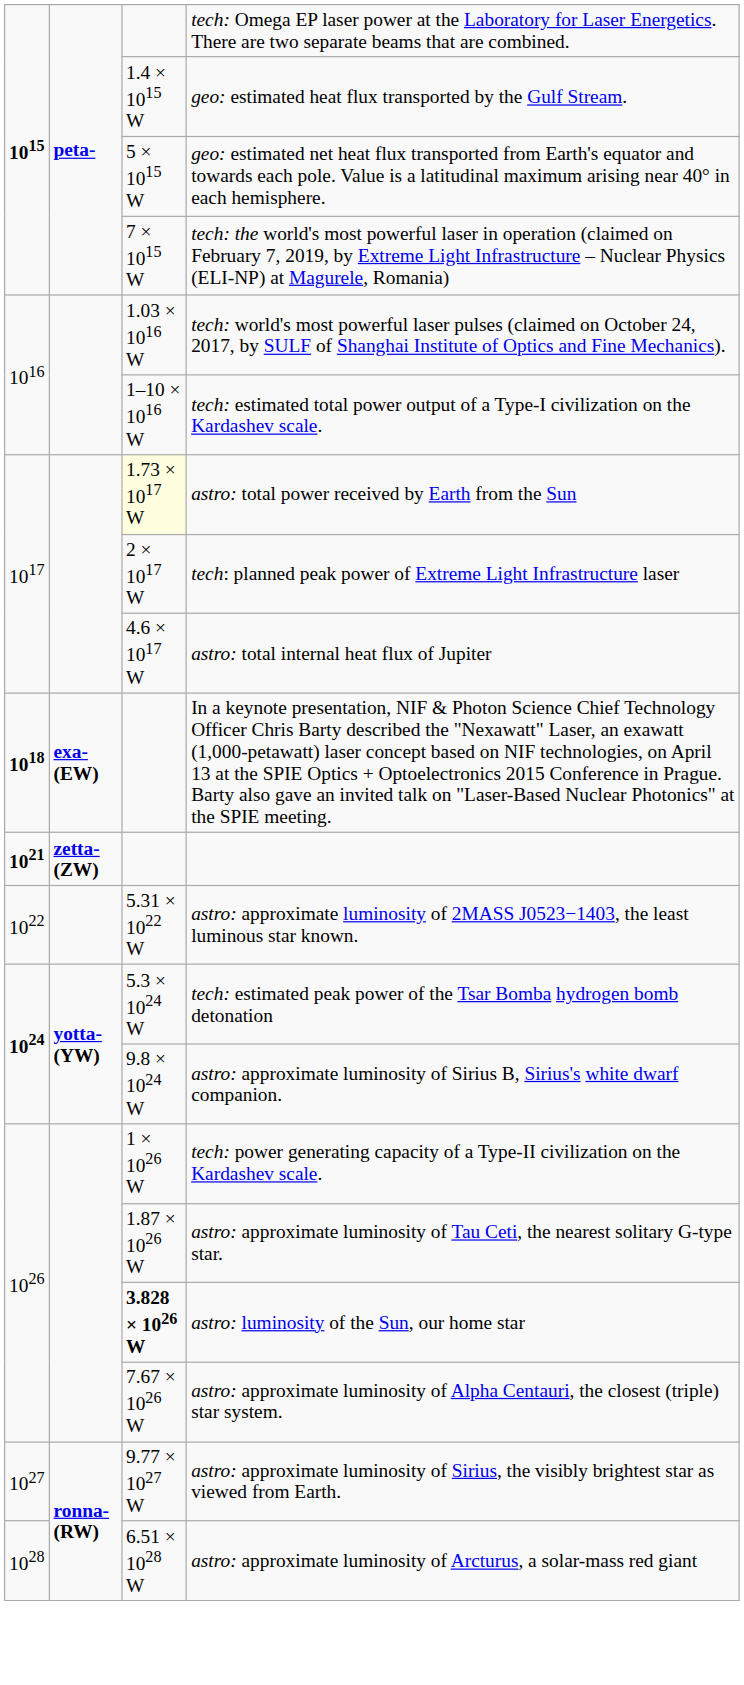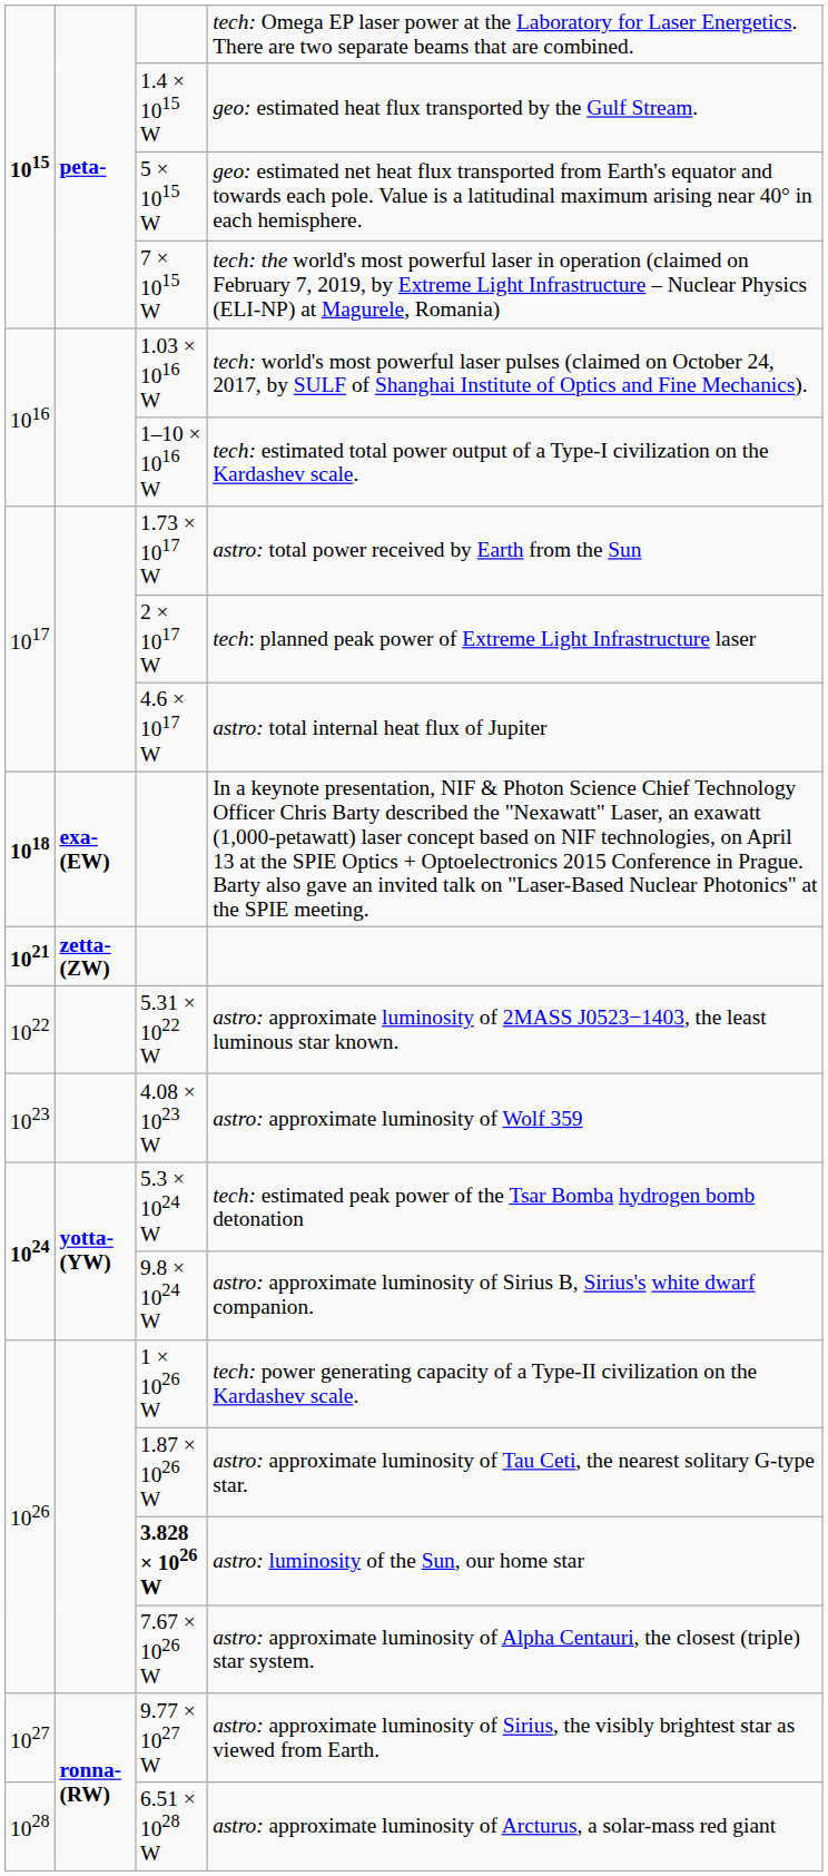astro: total power received by Earth from the Sun | column 3: lightyellow background -> no background
+ row: 1023 | 4.08 × 1023 W | astro: approximate luminosity of Wolf 359
